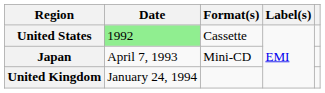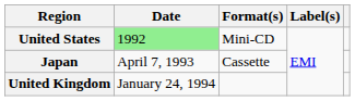United States | Format(s): Cassette -> Mini-CD
Japan | Format(s): Mini-CD -> Cassette
